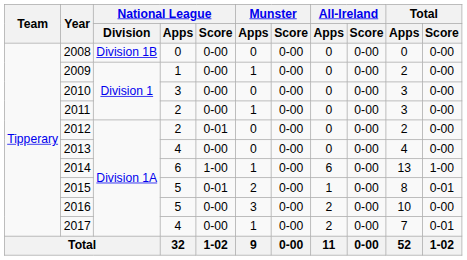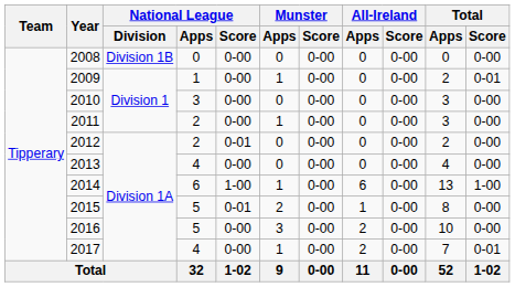2009 | Total / Score: 0-00 -> 0-01
2015 | Total / Score: 0-01 -> 0-00
